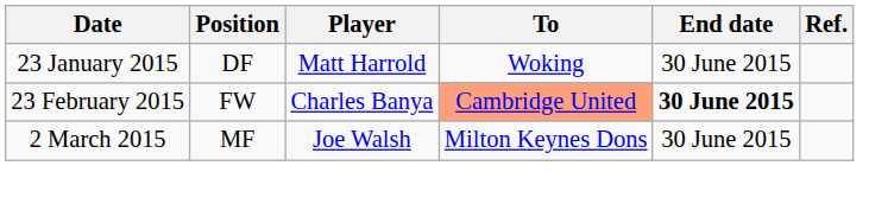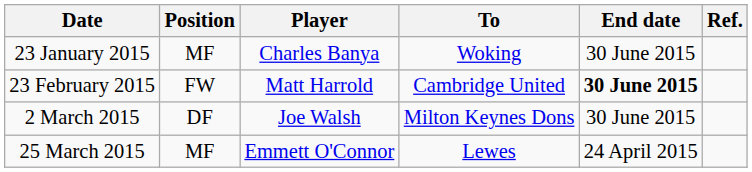23 January 2015 | Position: DF -> MF
23 January 2015 | Player: Matt Harrold -> Charles Banya
23 February 2015 | Player: Charles Banya -> Matt Harrold
23 February 2015 | To: lightsalmon background -> no background
2 March 2015 | Position: MF -> DF
+ row: 25 March 2015 | MF | Emmett O'Connor | Lewes | 24 April 2015
